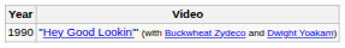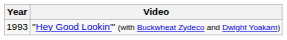"Hey Good Lookin'" (with Buckwheat Zydeco and Dwight Yoakam) | Year: 1990 -> 1993
